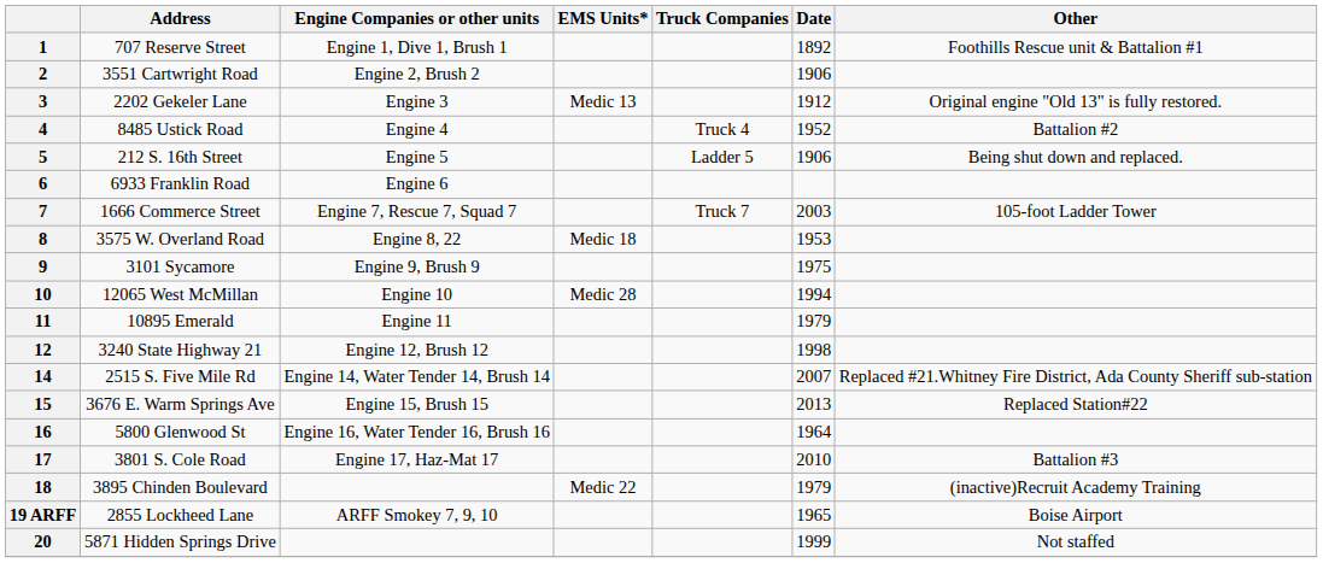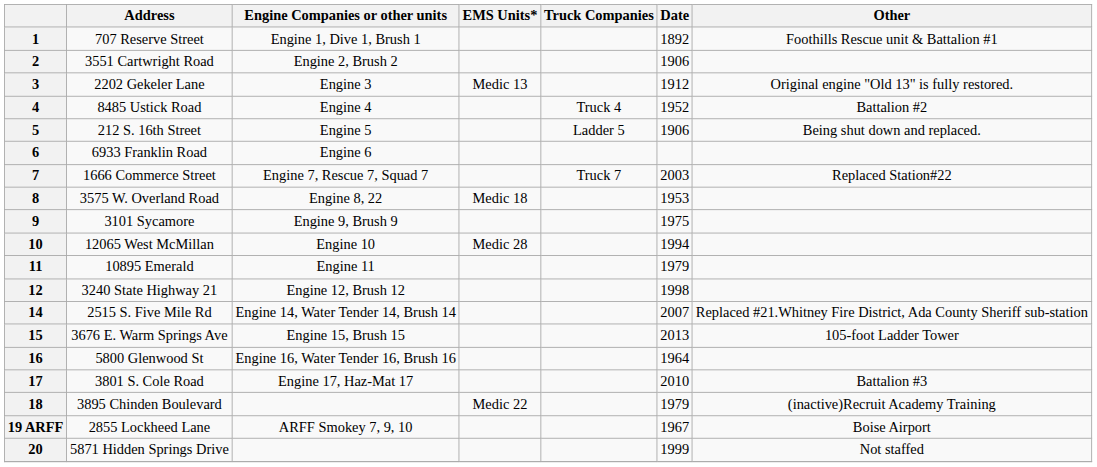7 | Other: 105-foot Ladder Tower -> Replaced Station#22
15 | Other: Replaced Station#22 -> 105-foot Ladder Tower
19 ARFF | Date: 1965 -> 1967
